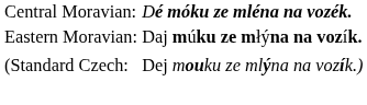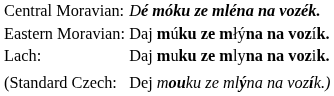+ row: Lach: | Daj muku ze mlyna na vozik.
